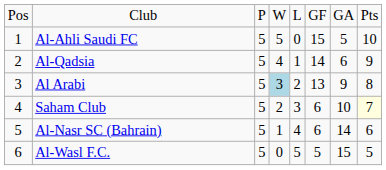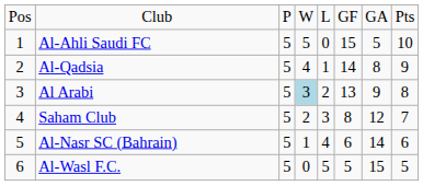Al-Qadsia | column 7: 6 -> 8
Saham Club | column 6: 6 -> 8
Saham Club | column 7: 10 -> 12
Saham Club | column 8: lightyellow background -> no background
